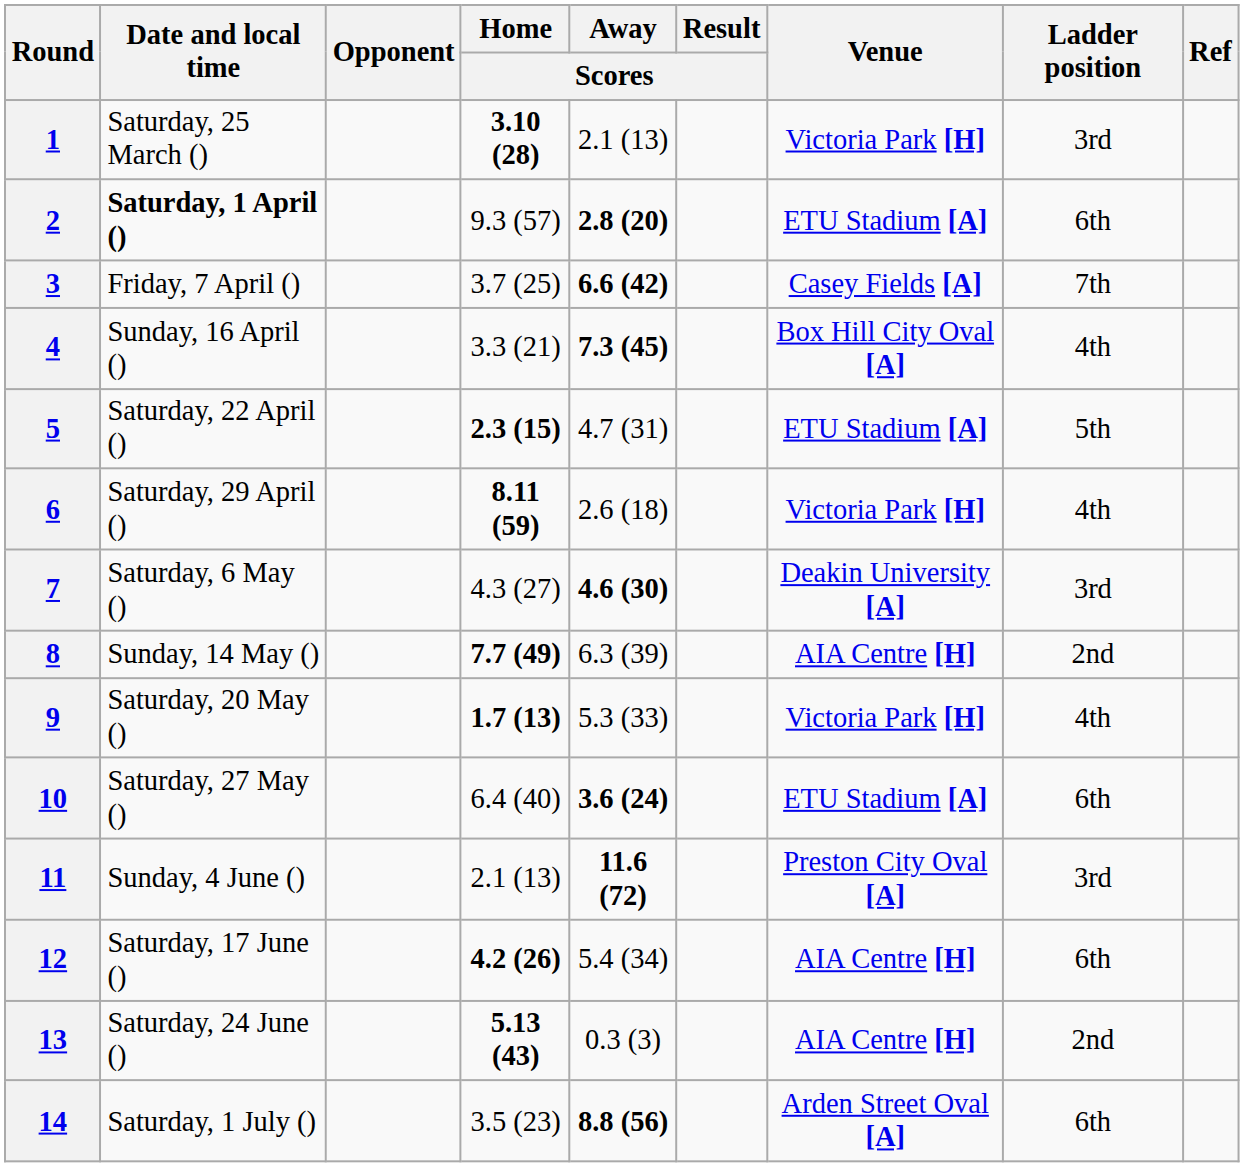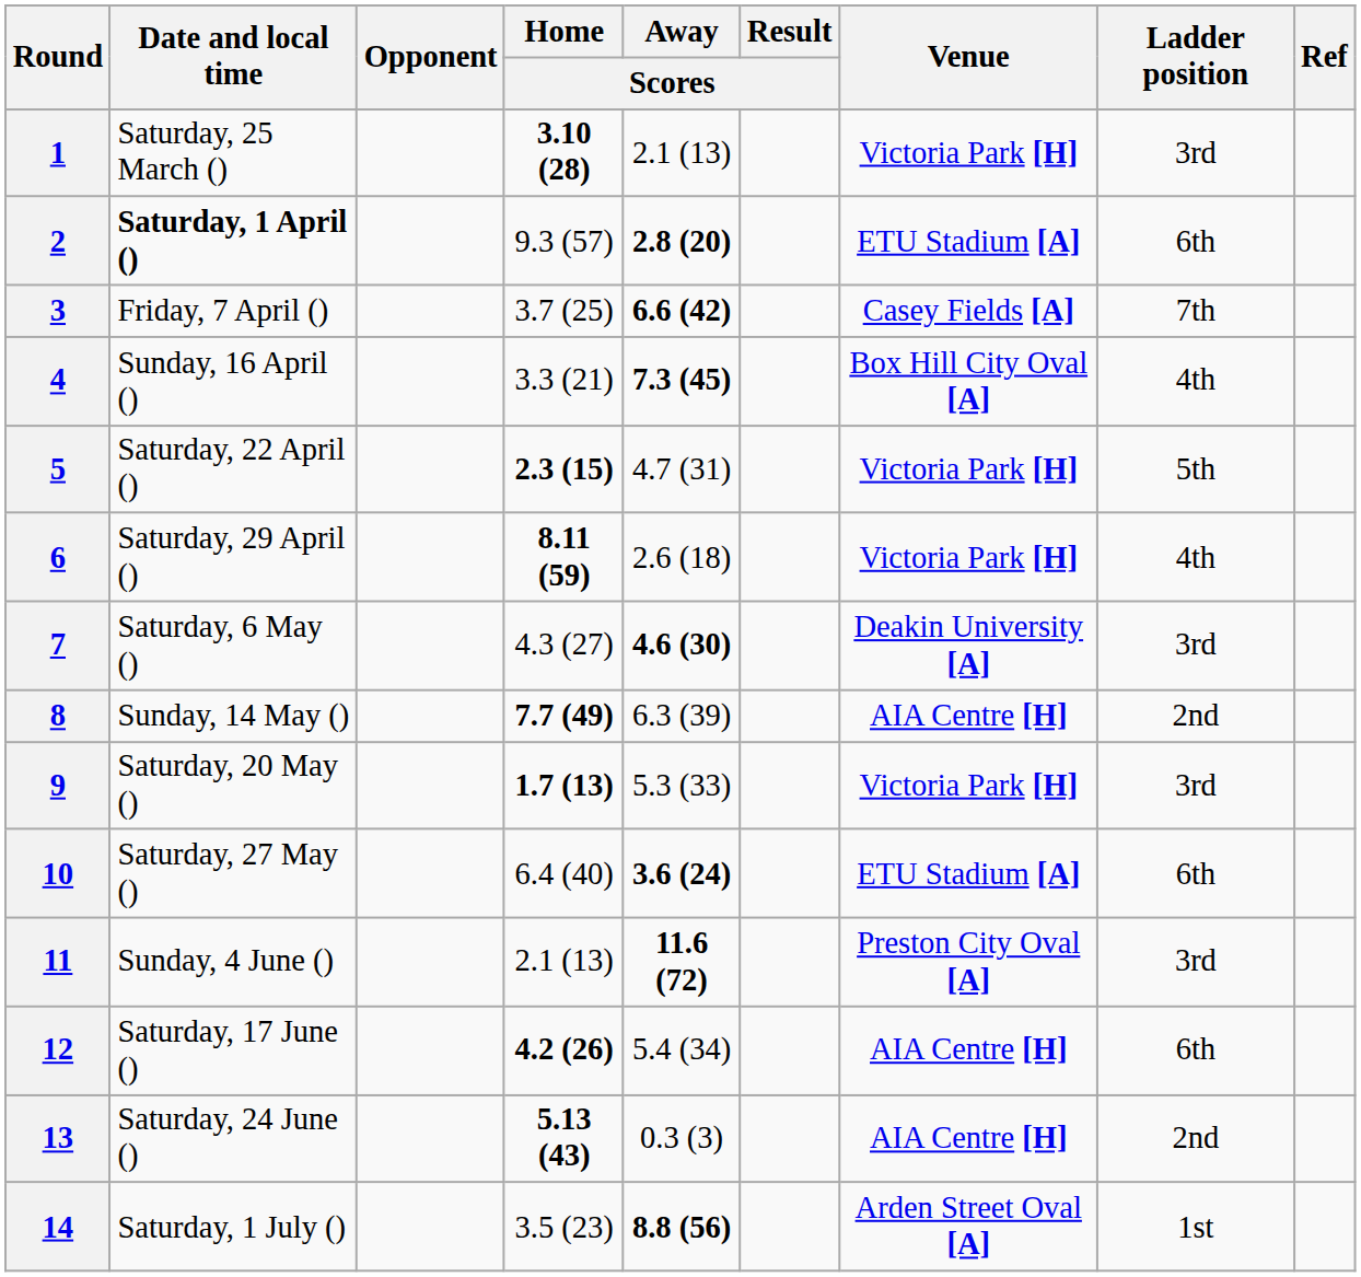5 | Venue: ETU Stadium [A] -> Victoria Park [H]
9 | Ladder position: 4th -> 3rd
14 | Ladder position: 6th -> 1st
